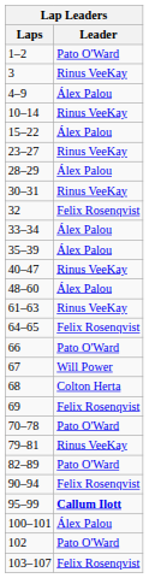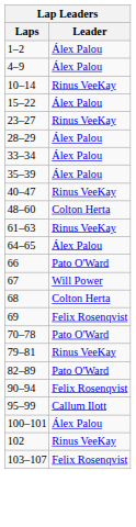1–2 | Leader: Pato O'Ward -> Álex Palou
- row: 3 | Rinus VeeKay
- row: 30–31 | Rinus VeeKay
- row: 32 | Felix Rosenqvist
48–60 | Leader: Álex Palou -> Colton Herta
64–65 | Leader: Felix Rosenqvist -> Álex Palou
95–99 | Leader: bold -> normal
102 | Leader: Pato O'Ward -> Rinus VeeKay
